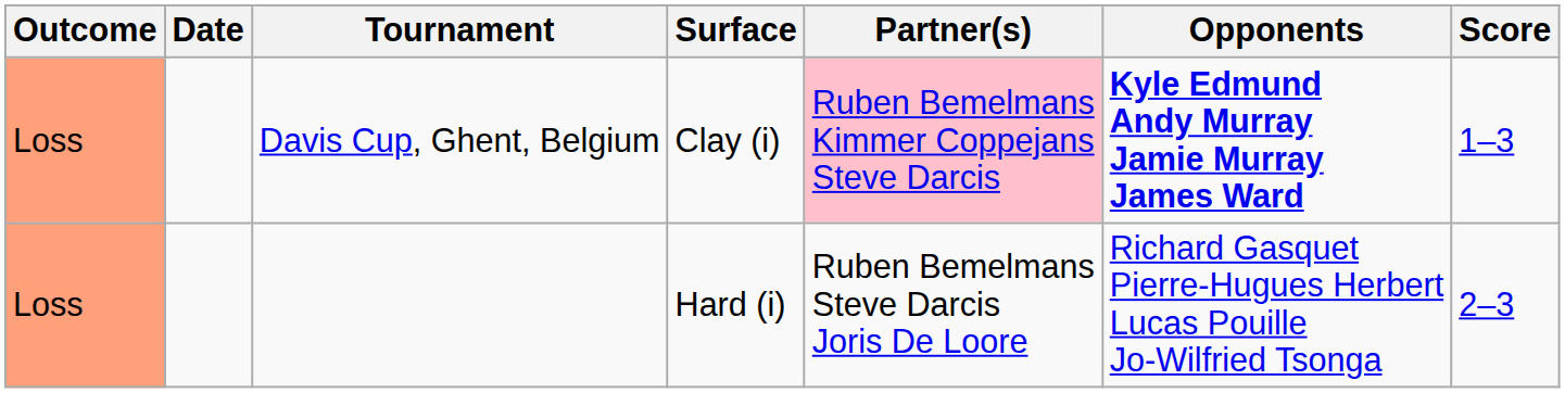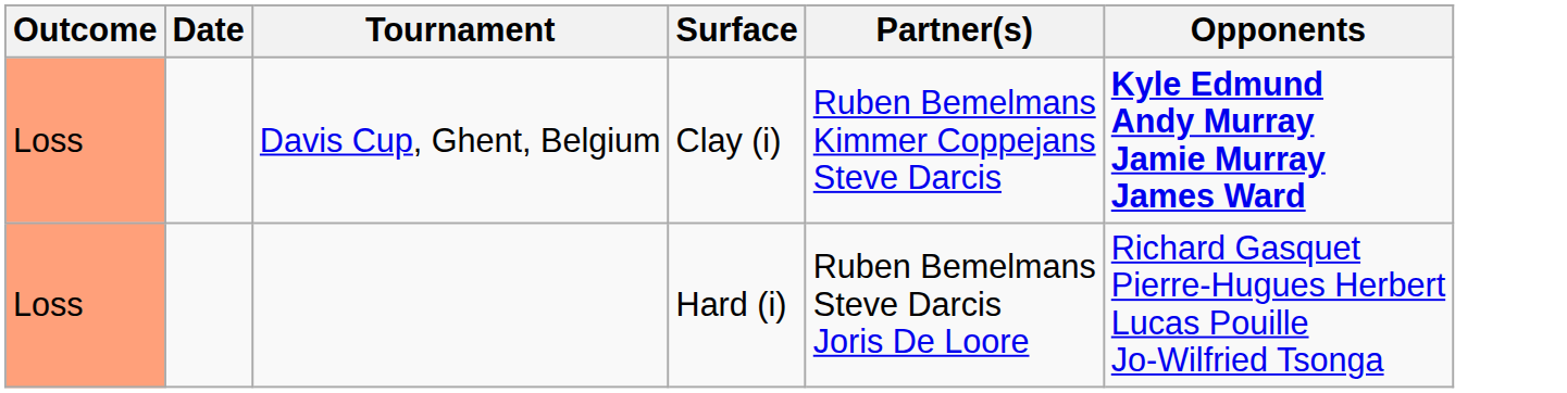- column: Score | 1–3 | 2–3
Davis Cup, Ghent, Belgium | Partner(s): pink background -> no background
